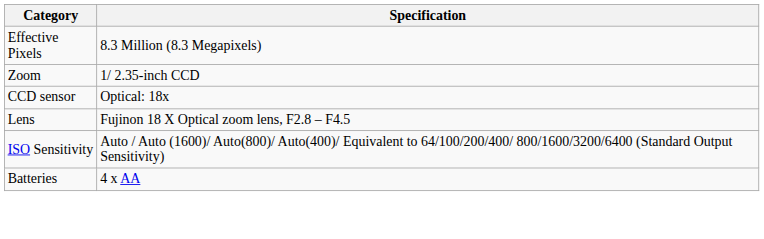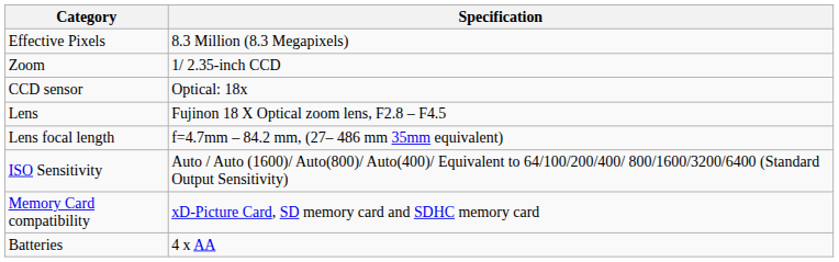+ row: Lens focal length | f=4.7mm – 84.2 mm, (27– 486 mm 35mm equivalent)
+ row: Memory Card compatibility | xD-Picture Card, SD memory card and SDHC memory card
